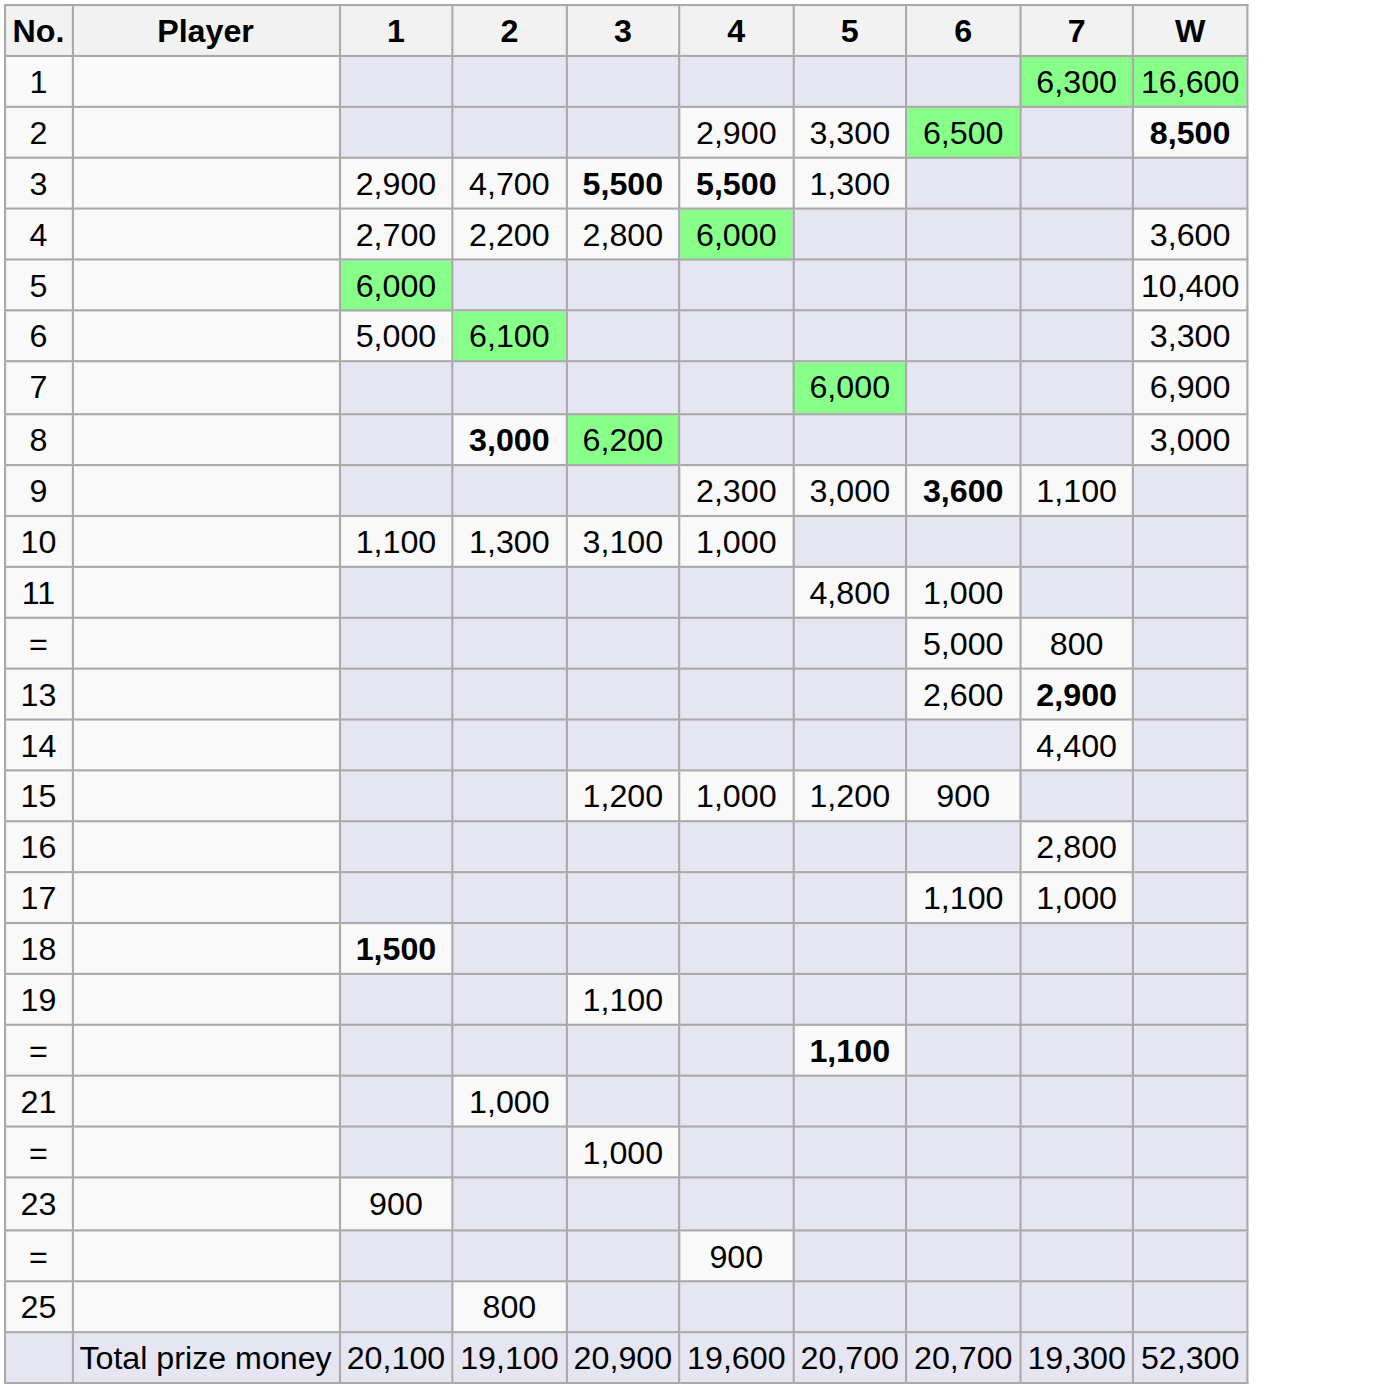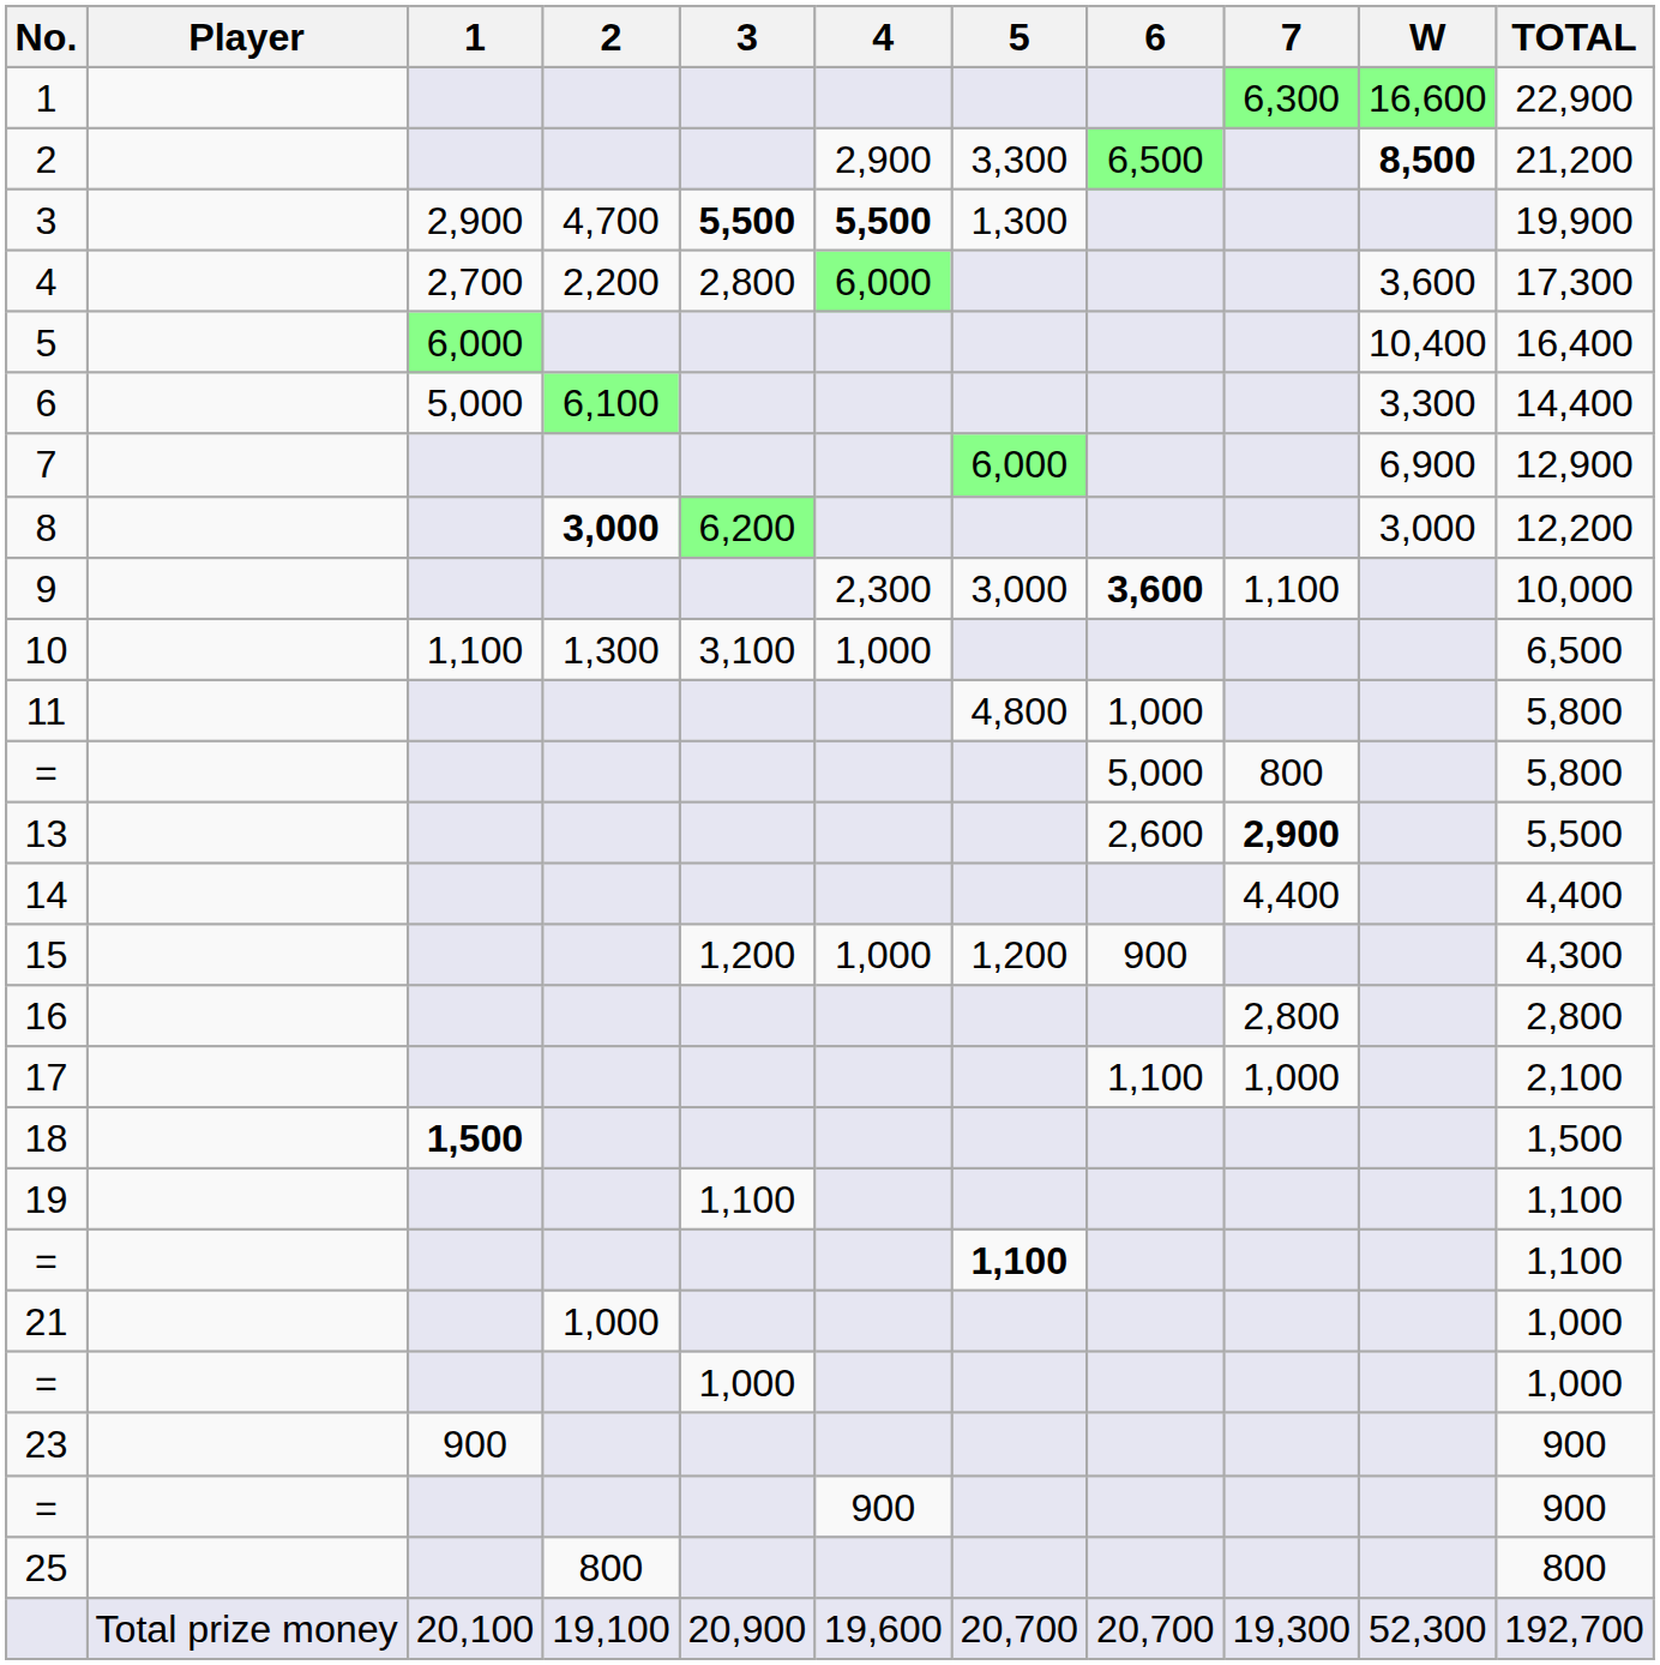+ column: TOTAL | 22,900 | 21,200 | 19,900 | 17,300 | 16,400 | 14,400 | 12,900 | 12,200 | 10,000 | 6,500 | 5,800 | 5,800 | 5,500 | 4,400 | 4,300 | 2,800 | 2,100 | 1,500 | 1,100 | 1,100 | 1,000 | 1,000 | 900 | 900 | 800 | 192,700
